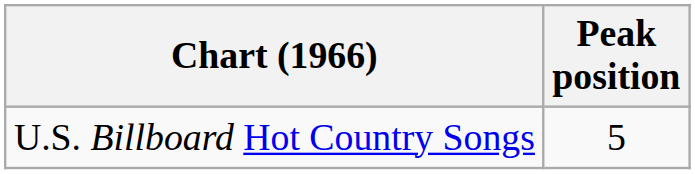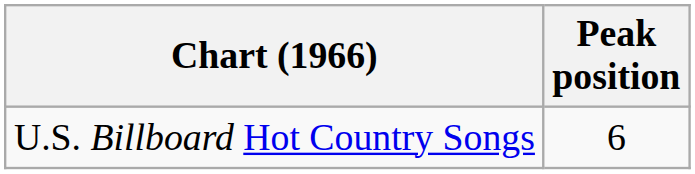U.S. Billboard Hot Country Songs | Peak position: 5 -> 6
